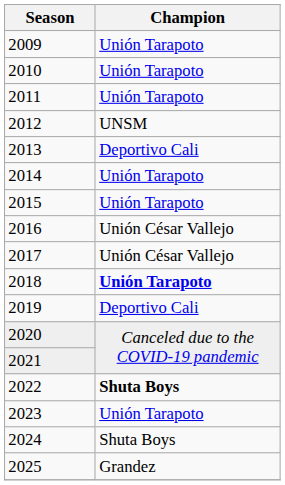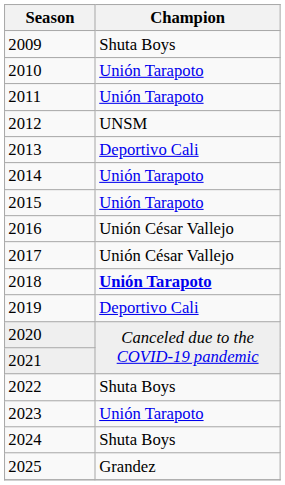2009 | Champion: Unión Tarapoto -> Shuta Boys
2022 | Champion: bold -> normal
